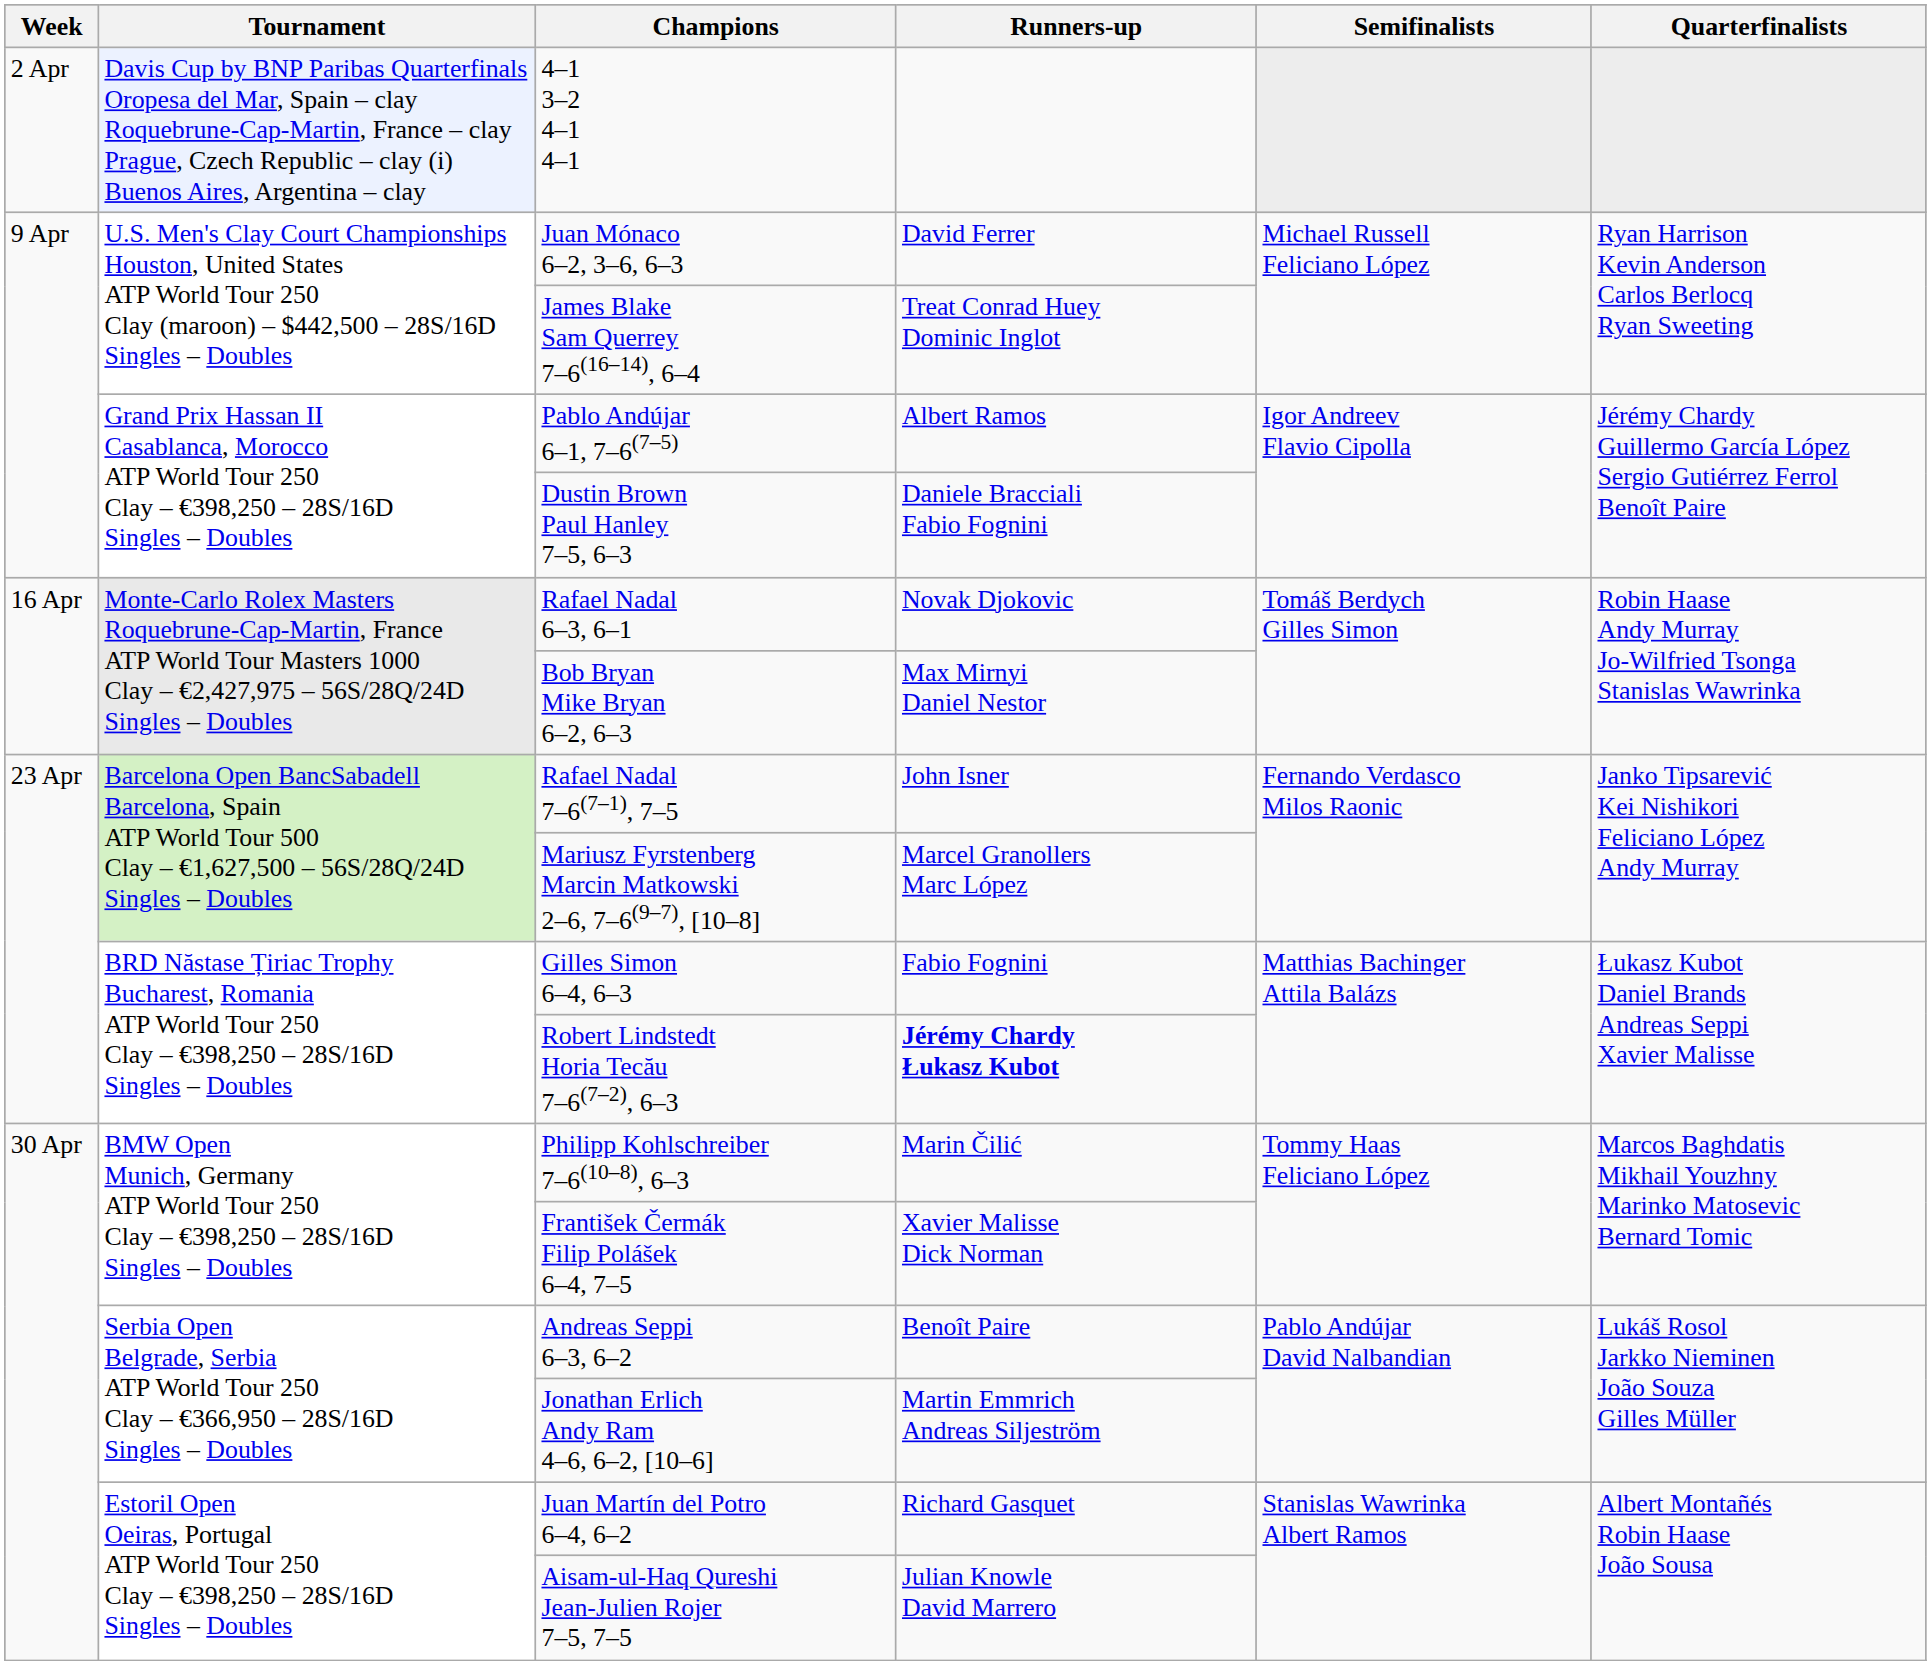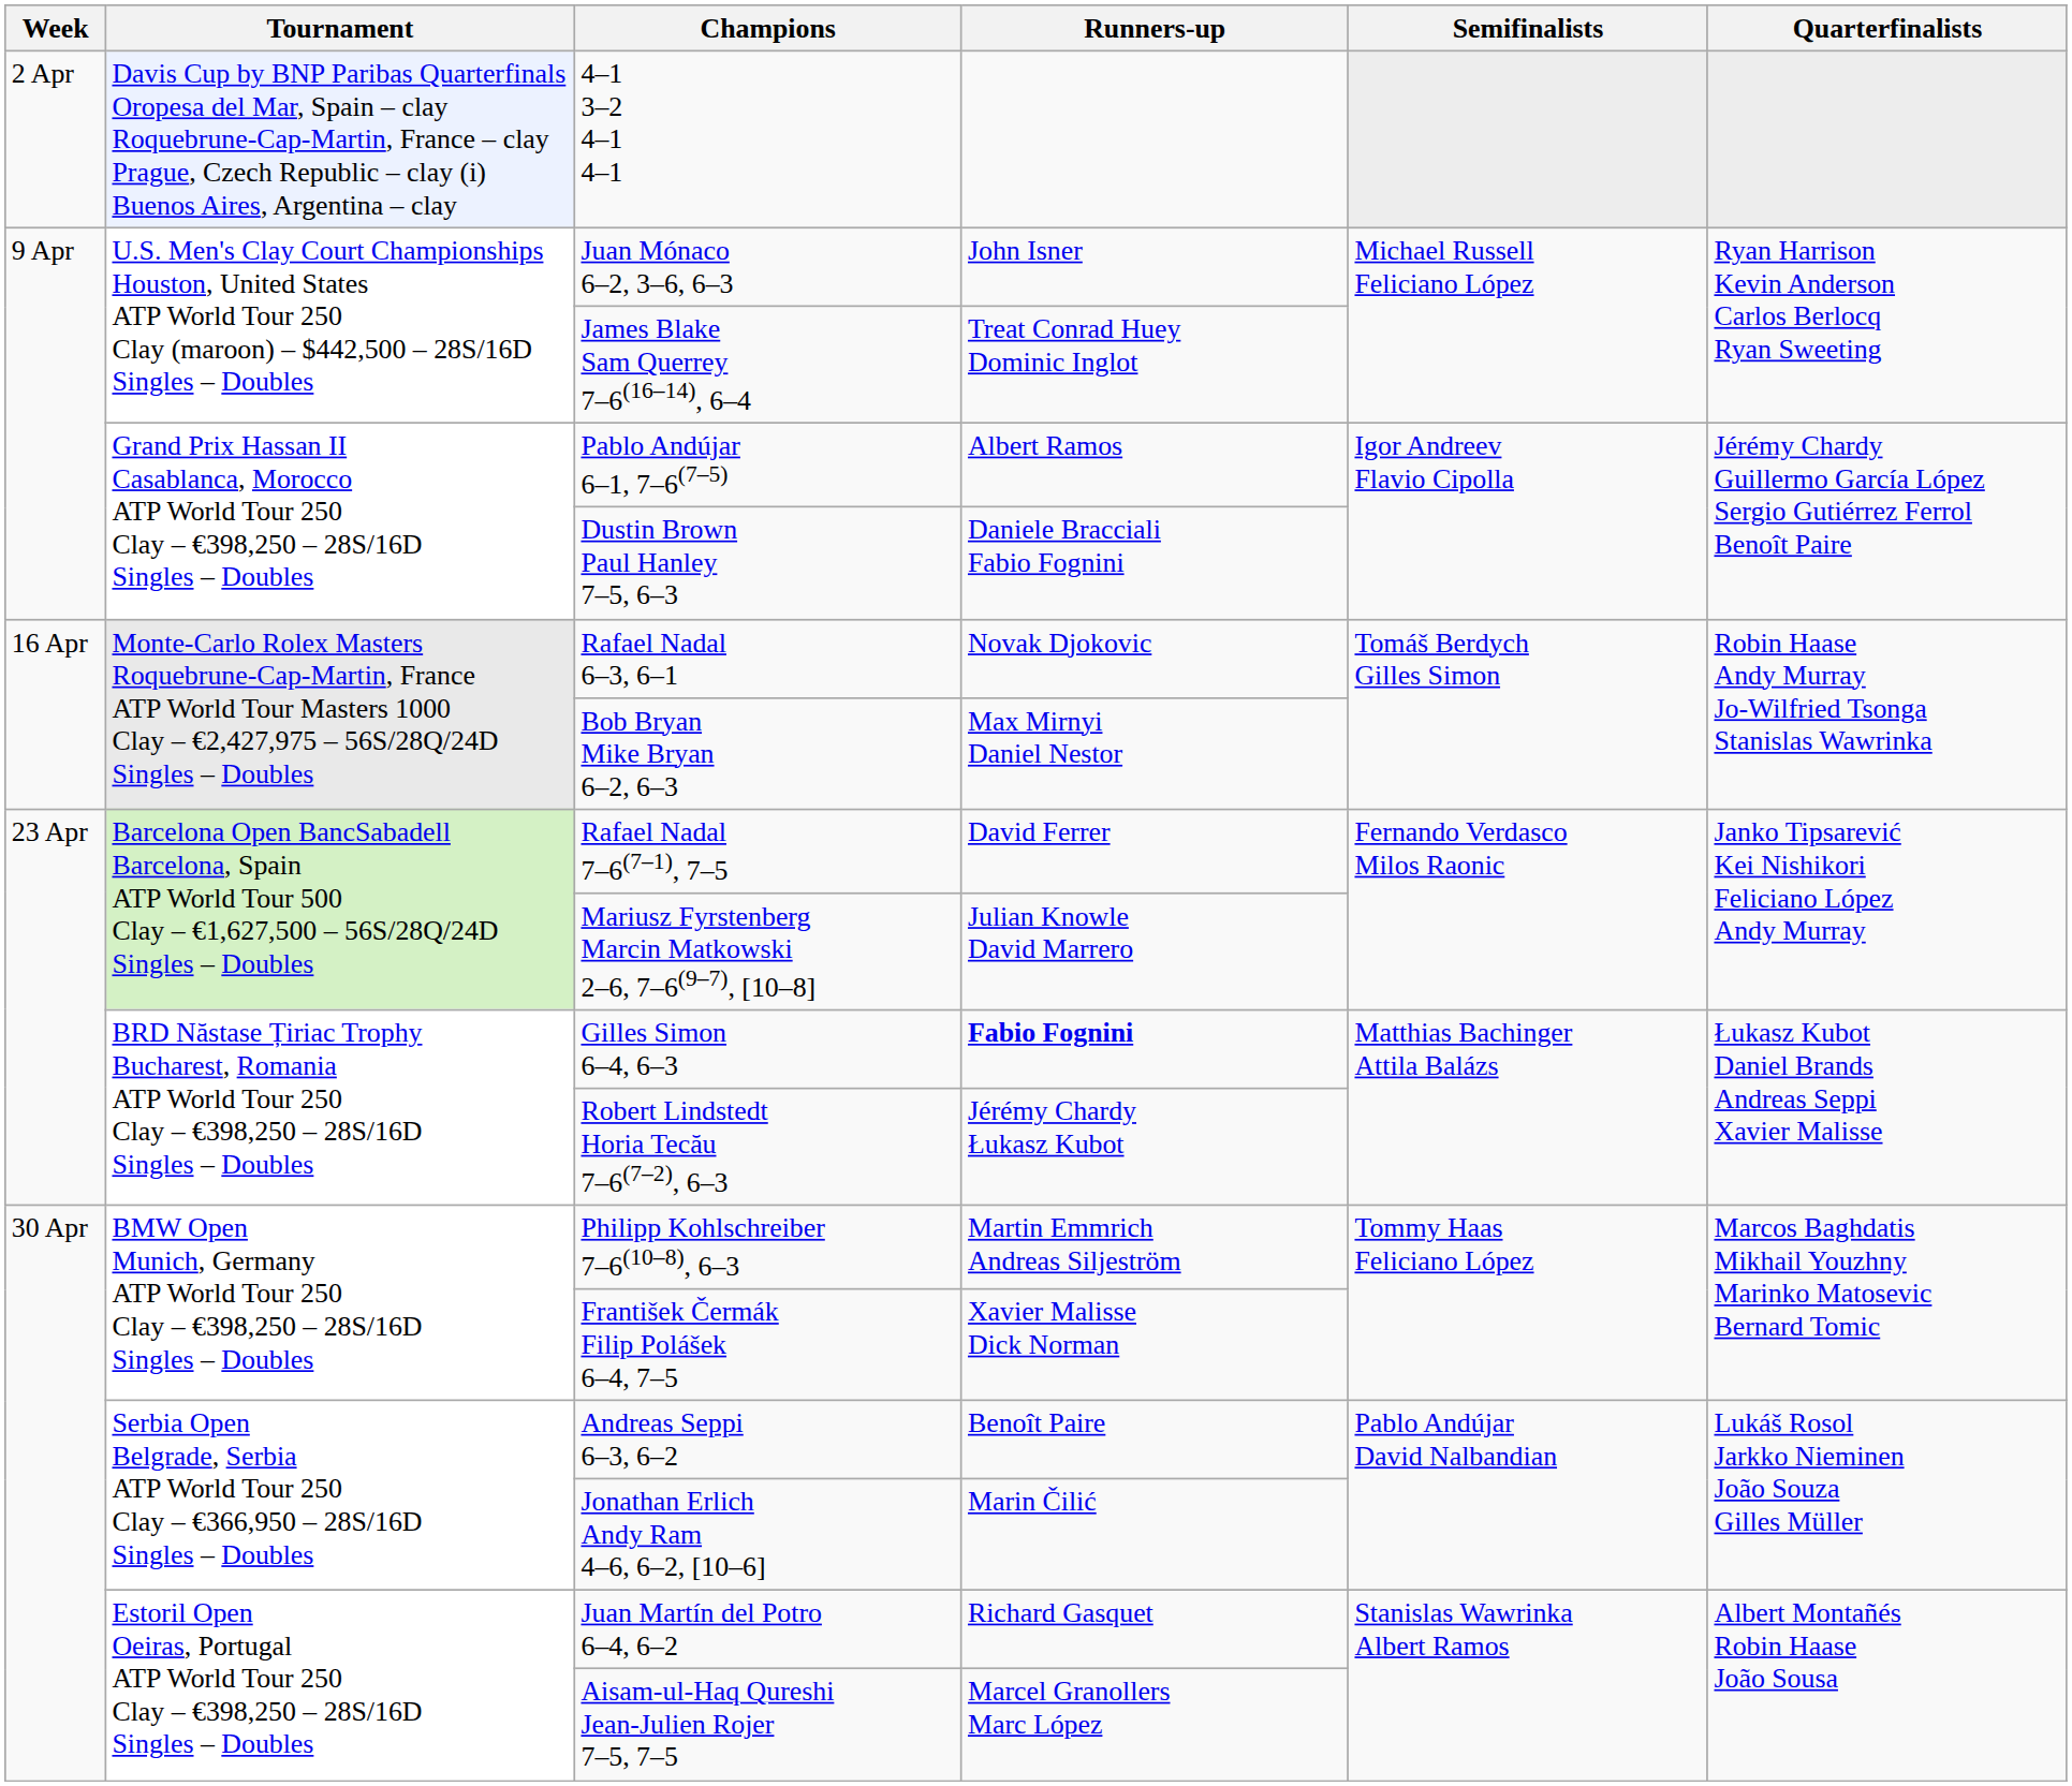Juan Mónaco 6–2, 3–6, 6–3 | Runners-up: David Ferrer -> John Isner
Rafael Nadal 7–6(7–1), 7–5 | Runners-up: John Isner -> David Ferrer
Mariusz Fyrstenberg Marcin Matkowski 2–6, 7–6(9–7), [10–8] | Runners-up: Marcel Granollers Marc López -> Julian Knowle David Marrero
Gilles Simon 6–4, 6–3 | Runners-up: normal -> bold
Robert Lindstedt Horia Tecău 7–6(7–2), 6–3 | Runners-up: bold -> normal
Philipp Kohlschreiber 7–6(10–8), 6–3 | Runners-up: Marin Čilić -> Martin Emmrich Andreas Siljeström
Jonathan Erlich Andy Ram 4–6, 6–2, [10–6] | Runners-up: Martin Emmrich Andreas Siljeström -> Marin Čilić
Aisam-ul-Haq Qureshi Jean-Julien Rojer 7–5, 7–5 | Runners-up: Julian Knowle David Marrero -> Marcel Granollers Marc López
